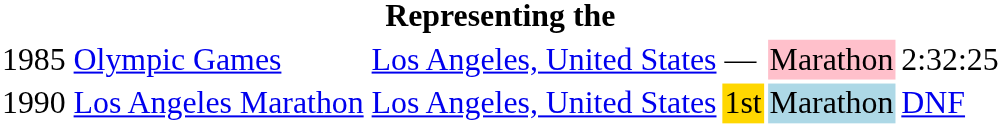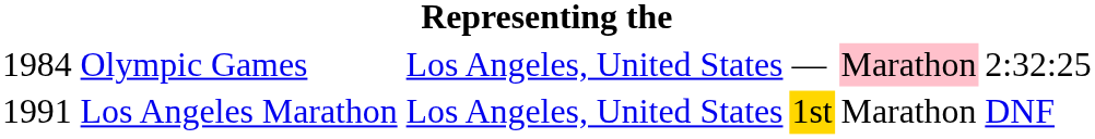Olympic Games | column 1: 1985 -> 1984
Los Angeles Marathon | column 1: 1990 -> 1991
Los Angeles Marathon | column 5: lightblue background -> no background
